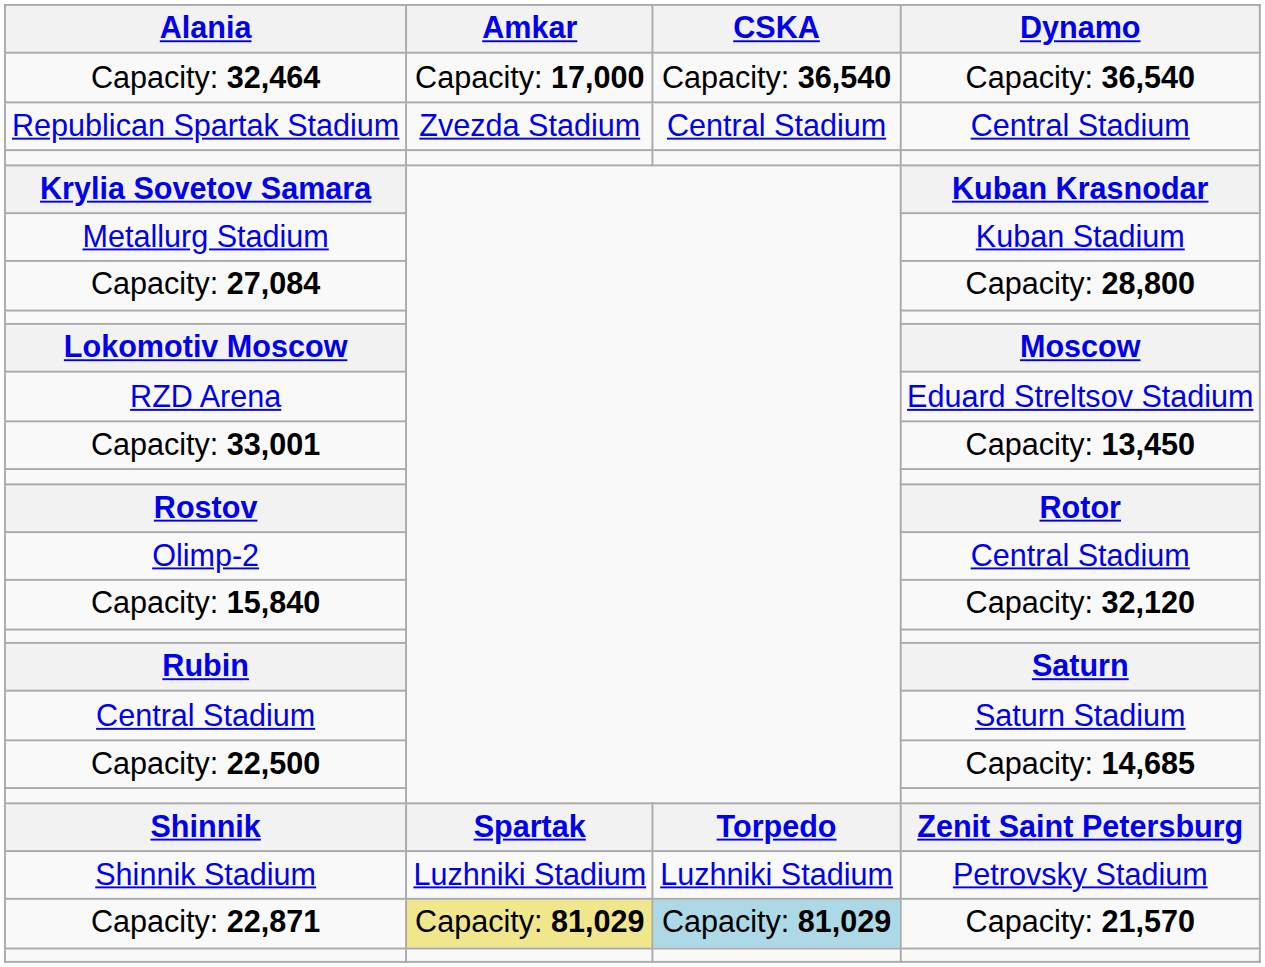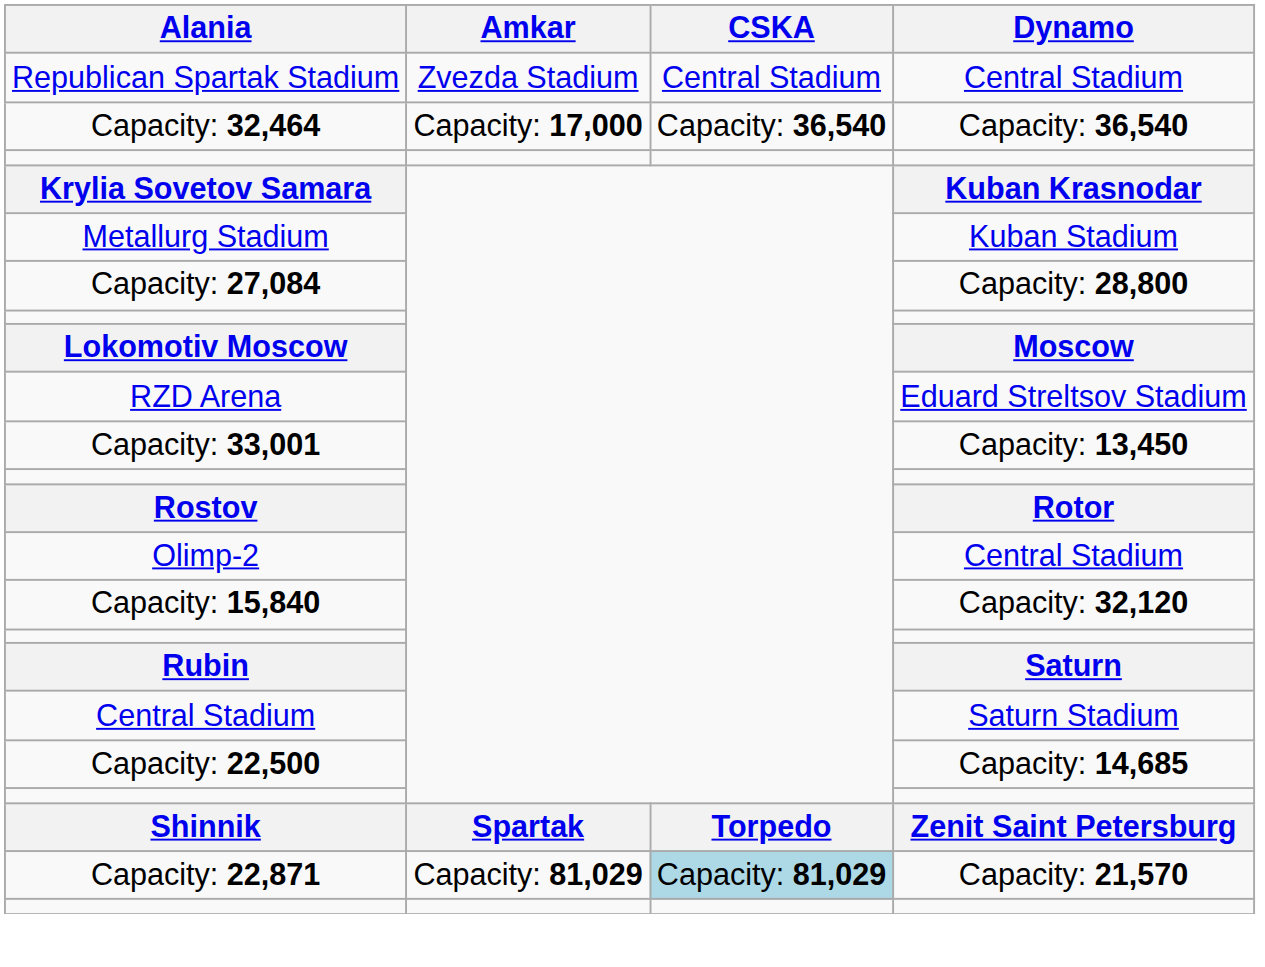rows swapped: Republican Spartak Stadium <-> Capacity: 32,464
- row: Shinnik Stadium | Luzhniki Stadium | Luzhniki Stadium | Petrovsky Stadium
Capacity: 22,871 | Amkar: khaki background -> no background
